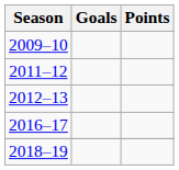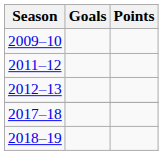- row: 2016–17
+ row: 2017–18
